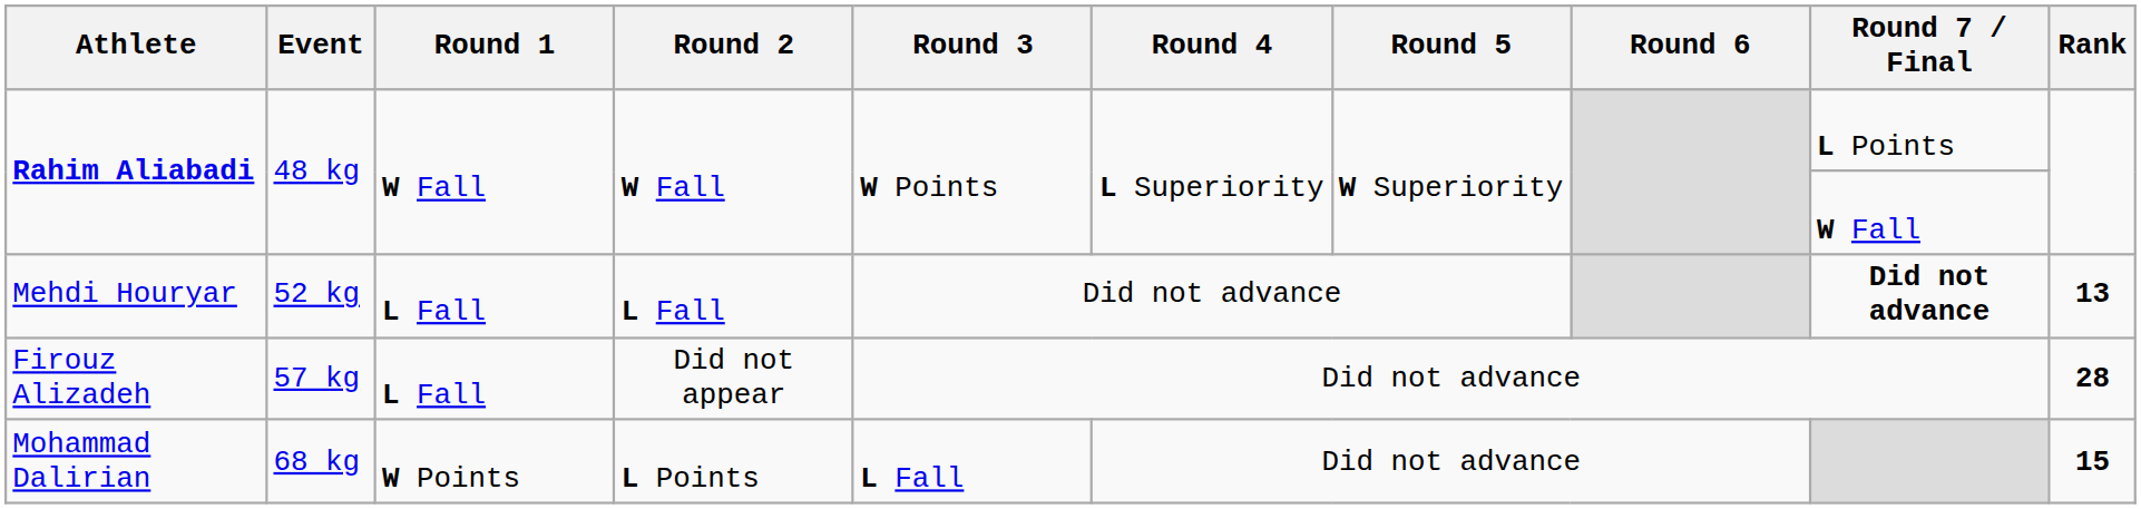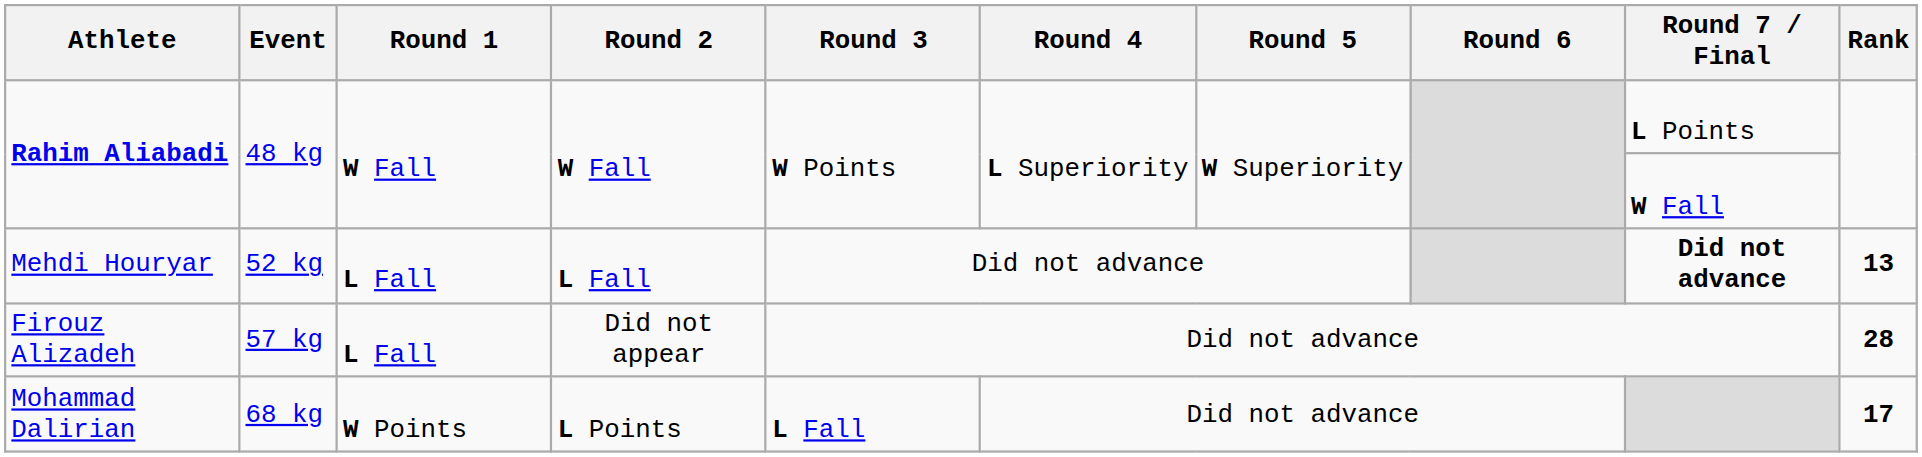Mohammad Dalirian | Rank: 15 -> 17
